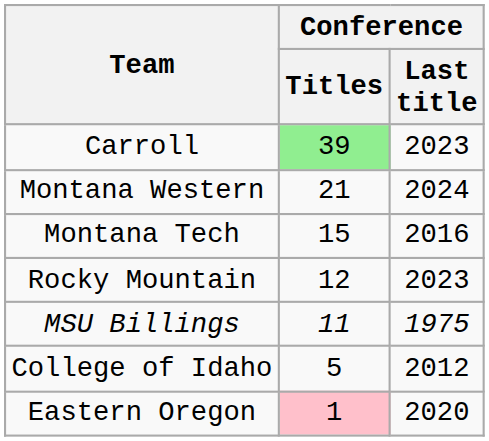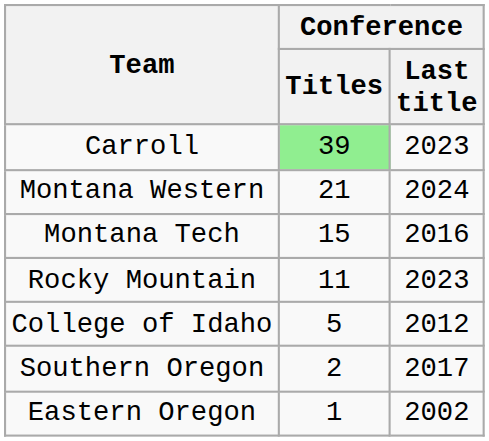Rocky Mountain | Conference / Titles: 12 -> 11
- row: MSU Billings | 11 | 1975
+ row: Southern Oregon | 2 | 2017
Eastern Oregon | Conference / Titles: pink background -> no background
Eastern Oregon | Conference / Last title: 2020 -> 2002
